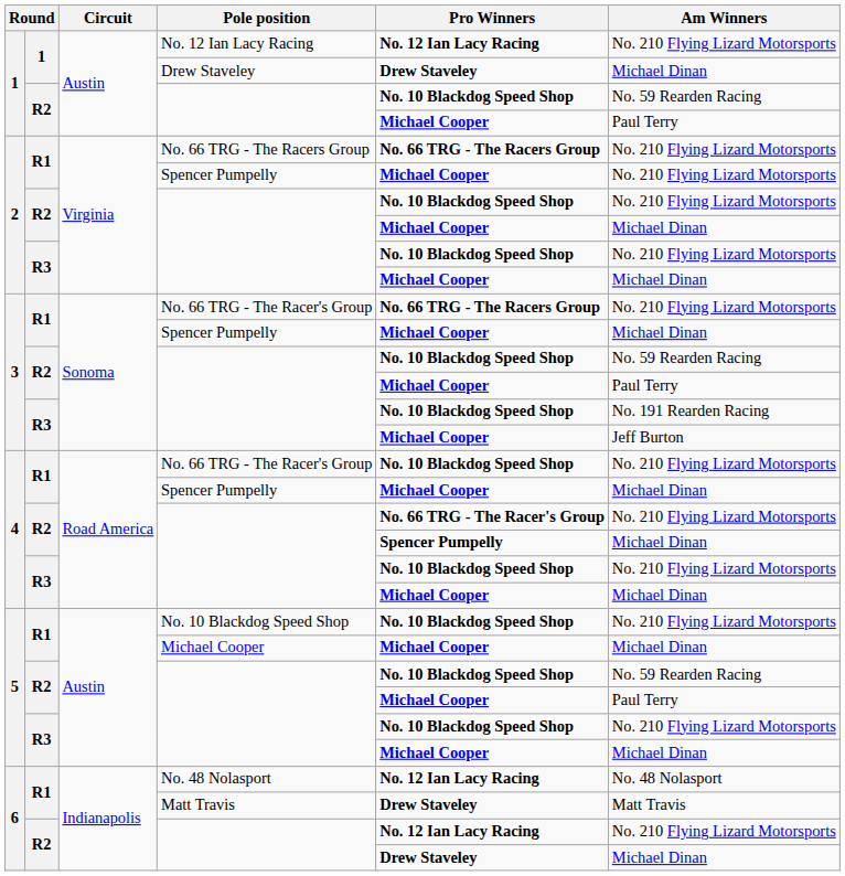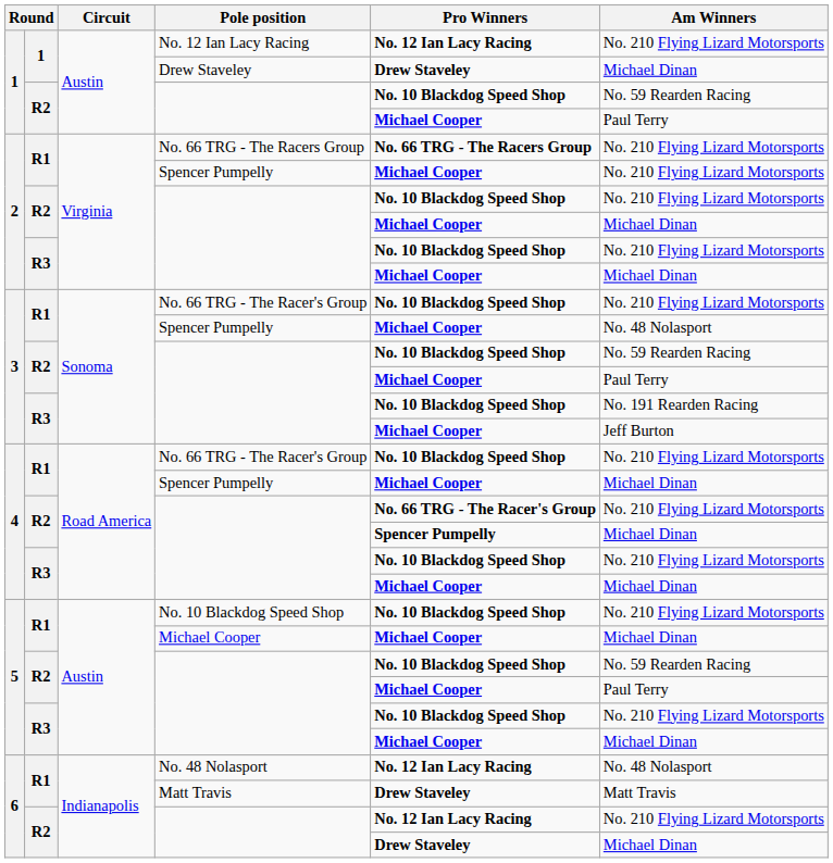3 / No. 66 TRG - The Racer's Group | Pro Winners: No. 66 TRG - The Racers Group -> No. 10 Blackdog Speed Shop
3 / Spencer Pumpelly | Am Winners: Michael Dinan -> No. 48 Nolasport
